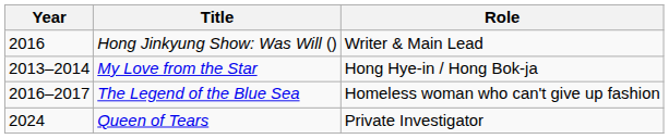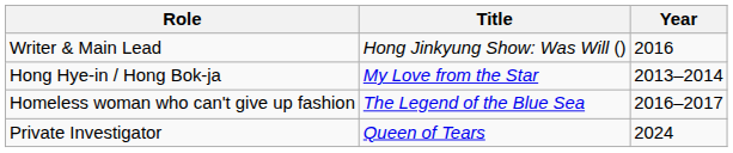columns swapped: Year <-> Role
